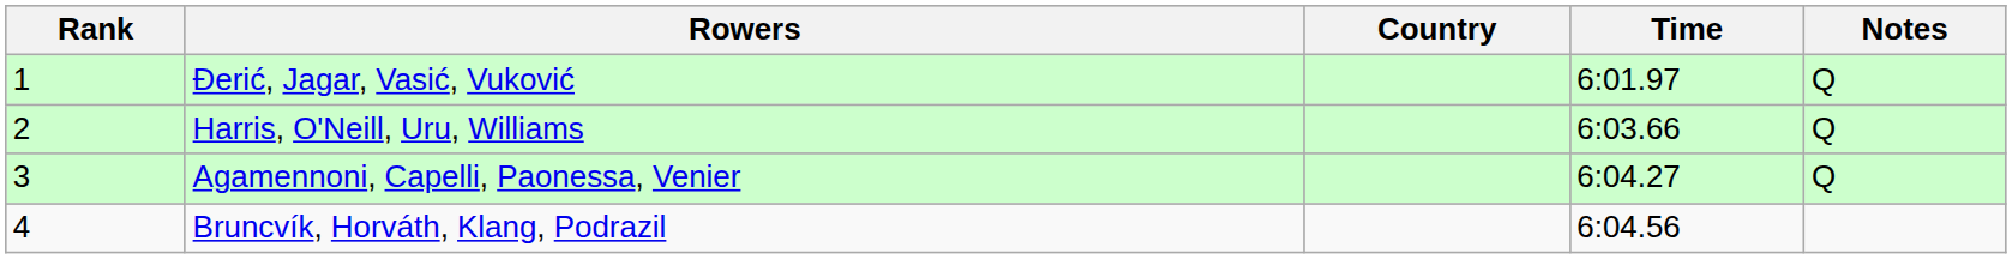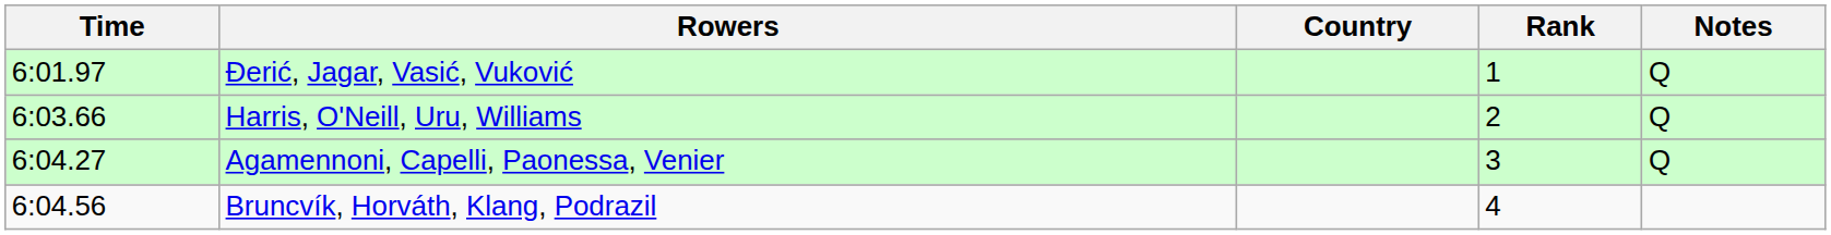columns swapped: Rank <-> Time
